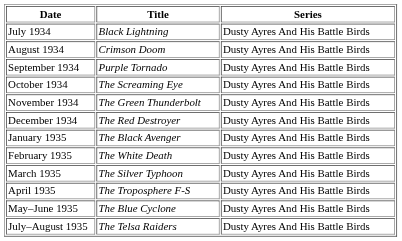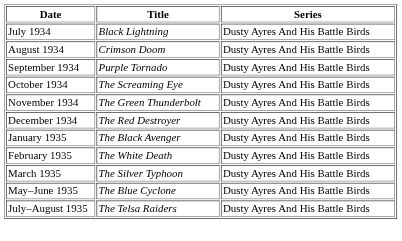- row: April 1935 | The Troposphere F-S | Dusty Ayres And His Battle Birds
